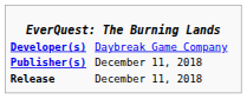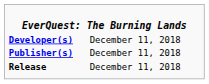Developer(s) | column 2: Daybreak Game Company -> December 11, 2018
